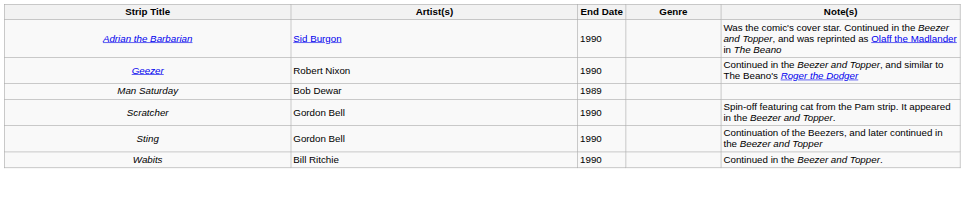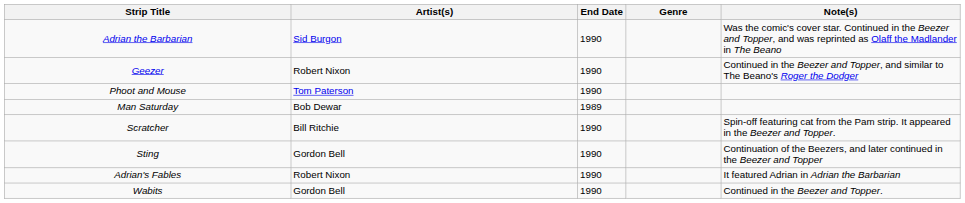+ row: Phoot and Mouse | Tom Paterson | 1990
Scratcher | Artist(s): Gordon Bell -> Bill Ritchie
+ row: Adrian's Fables | Robert Nixon | 1990 | It featured Adrian in Adrian the Barbarian
Wabits | Artist(s): Bill Ritchie -> Gordon Bell
